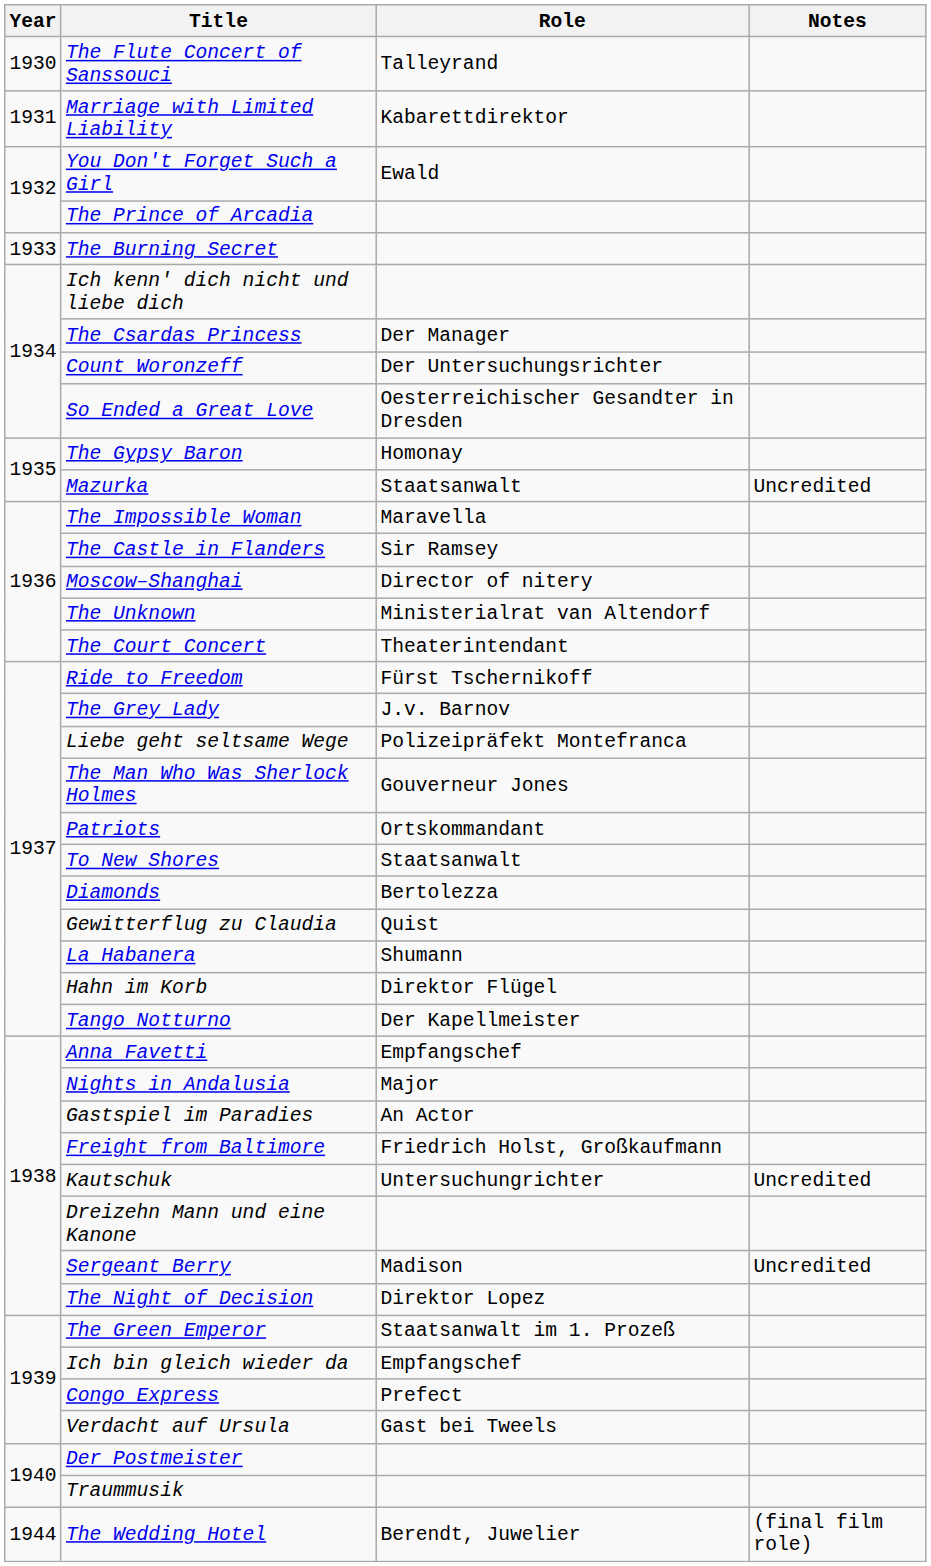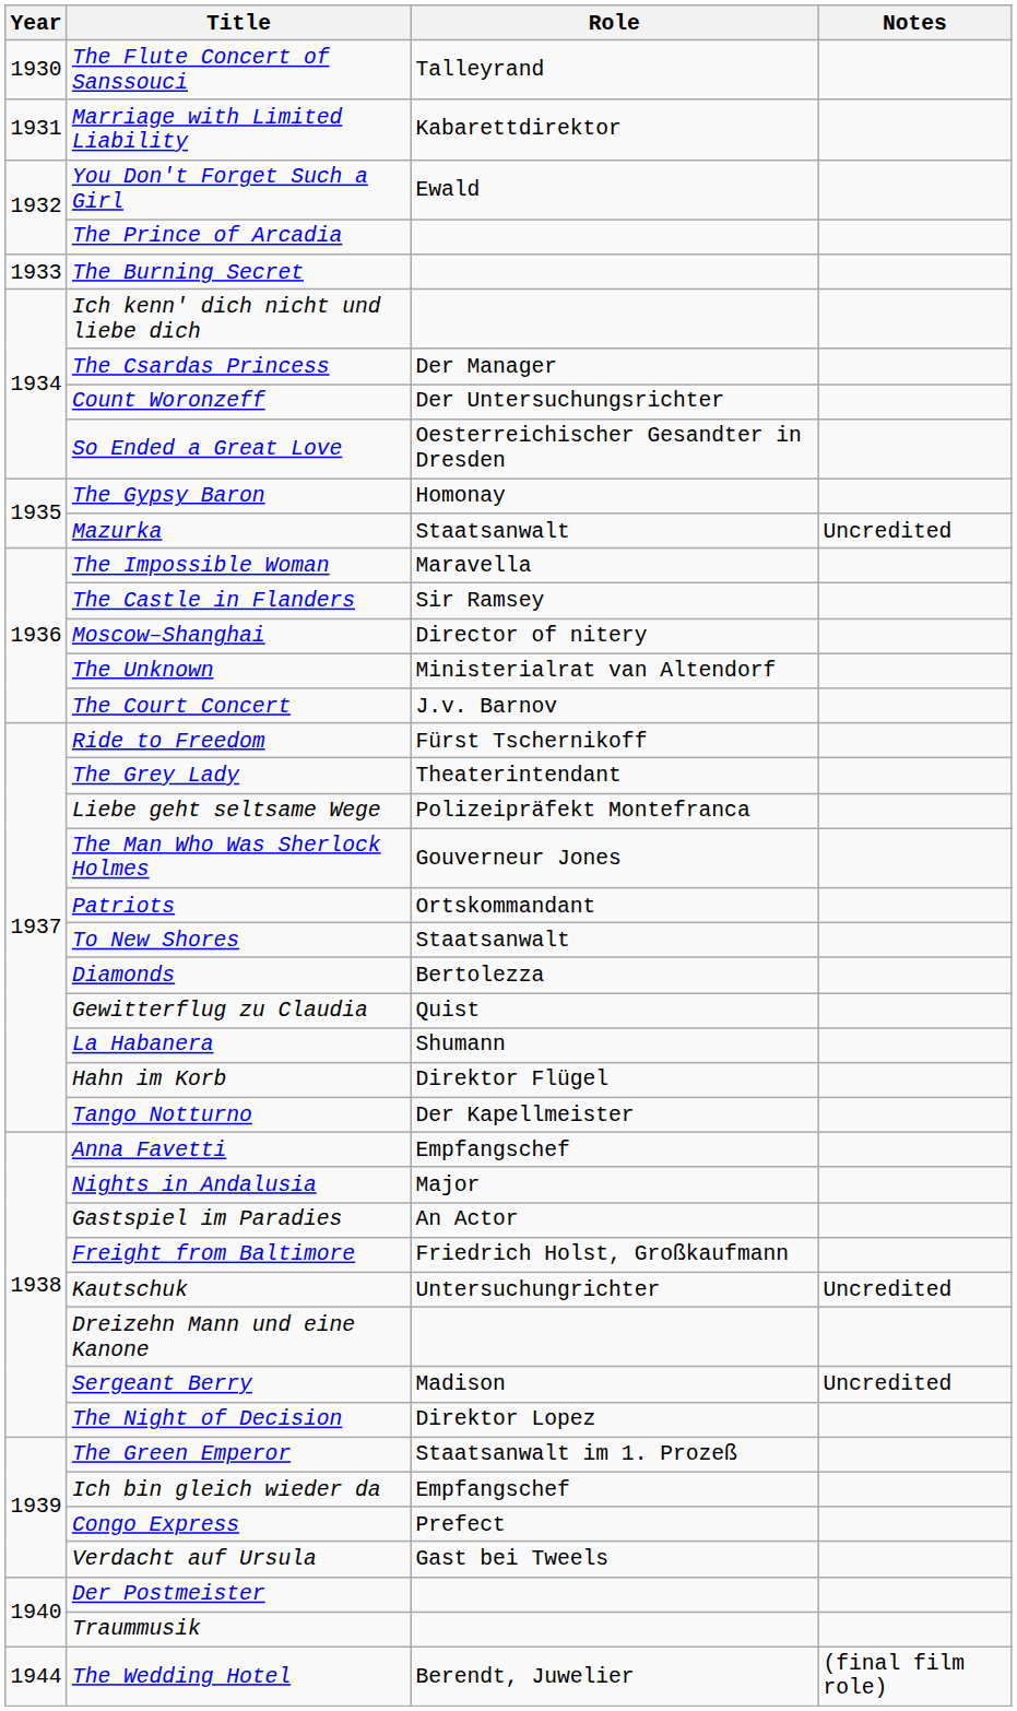The Court Concert | Role: Theaterintendant -> J.v. Barnov
The Grey Lady | Role: J.v. Barnov -> Theaterintendant
